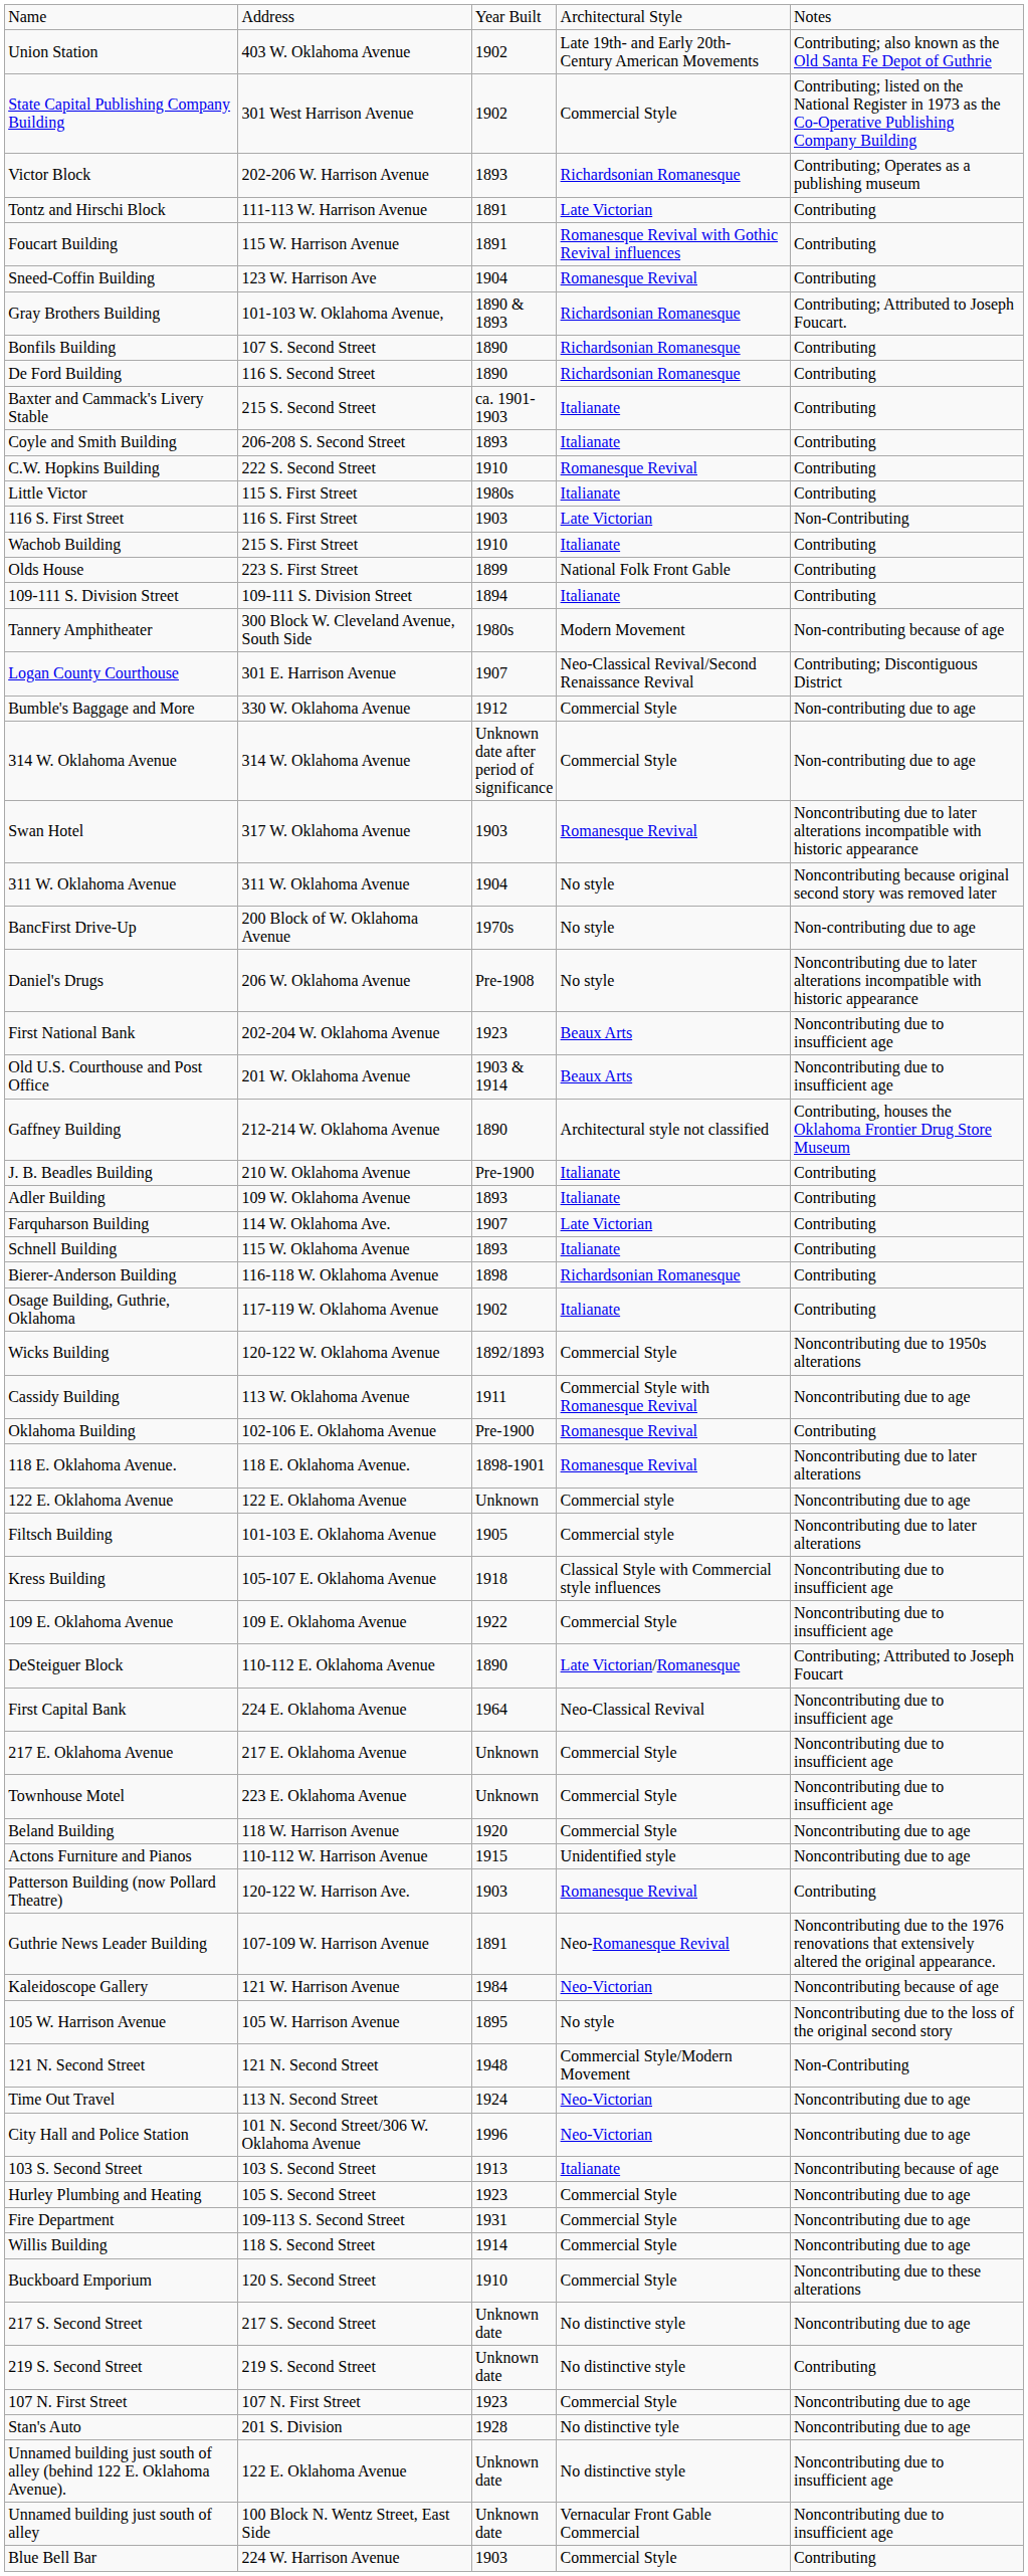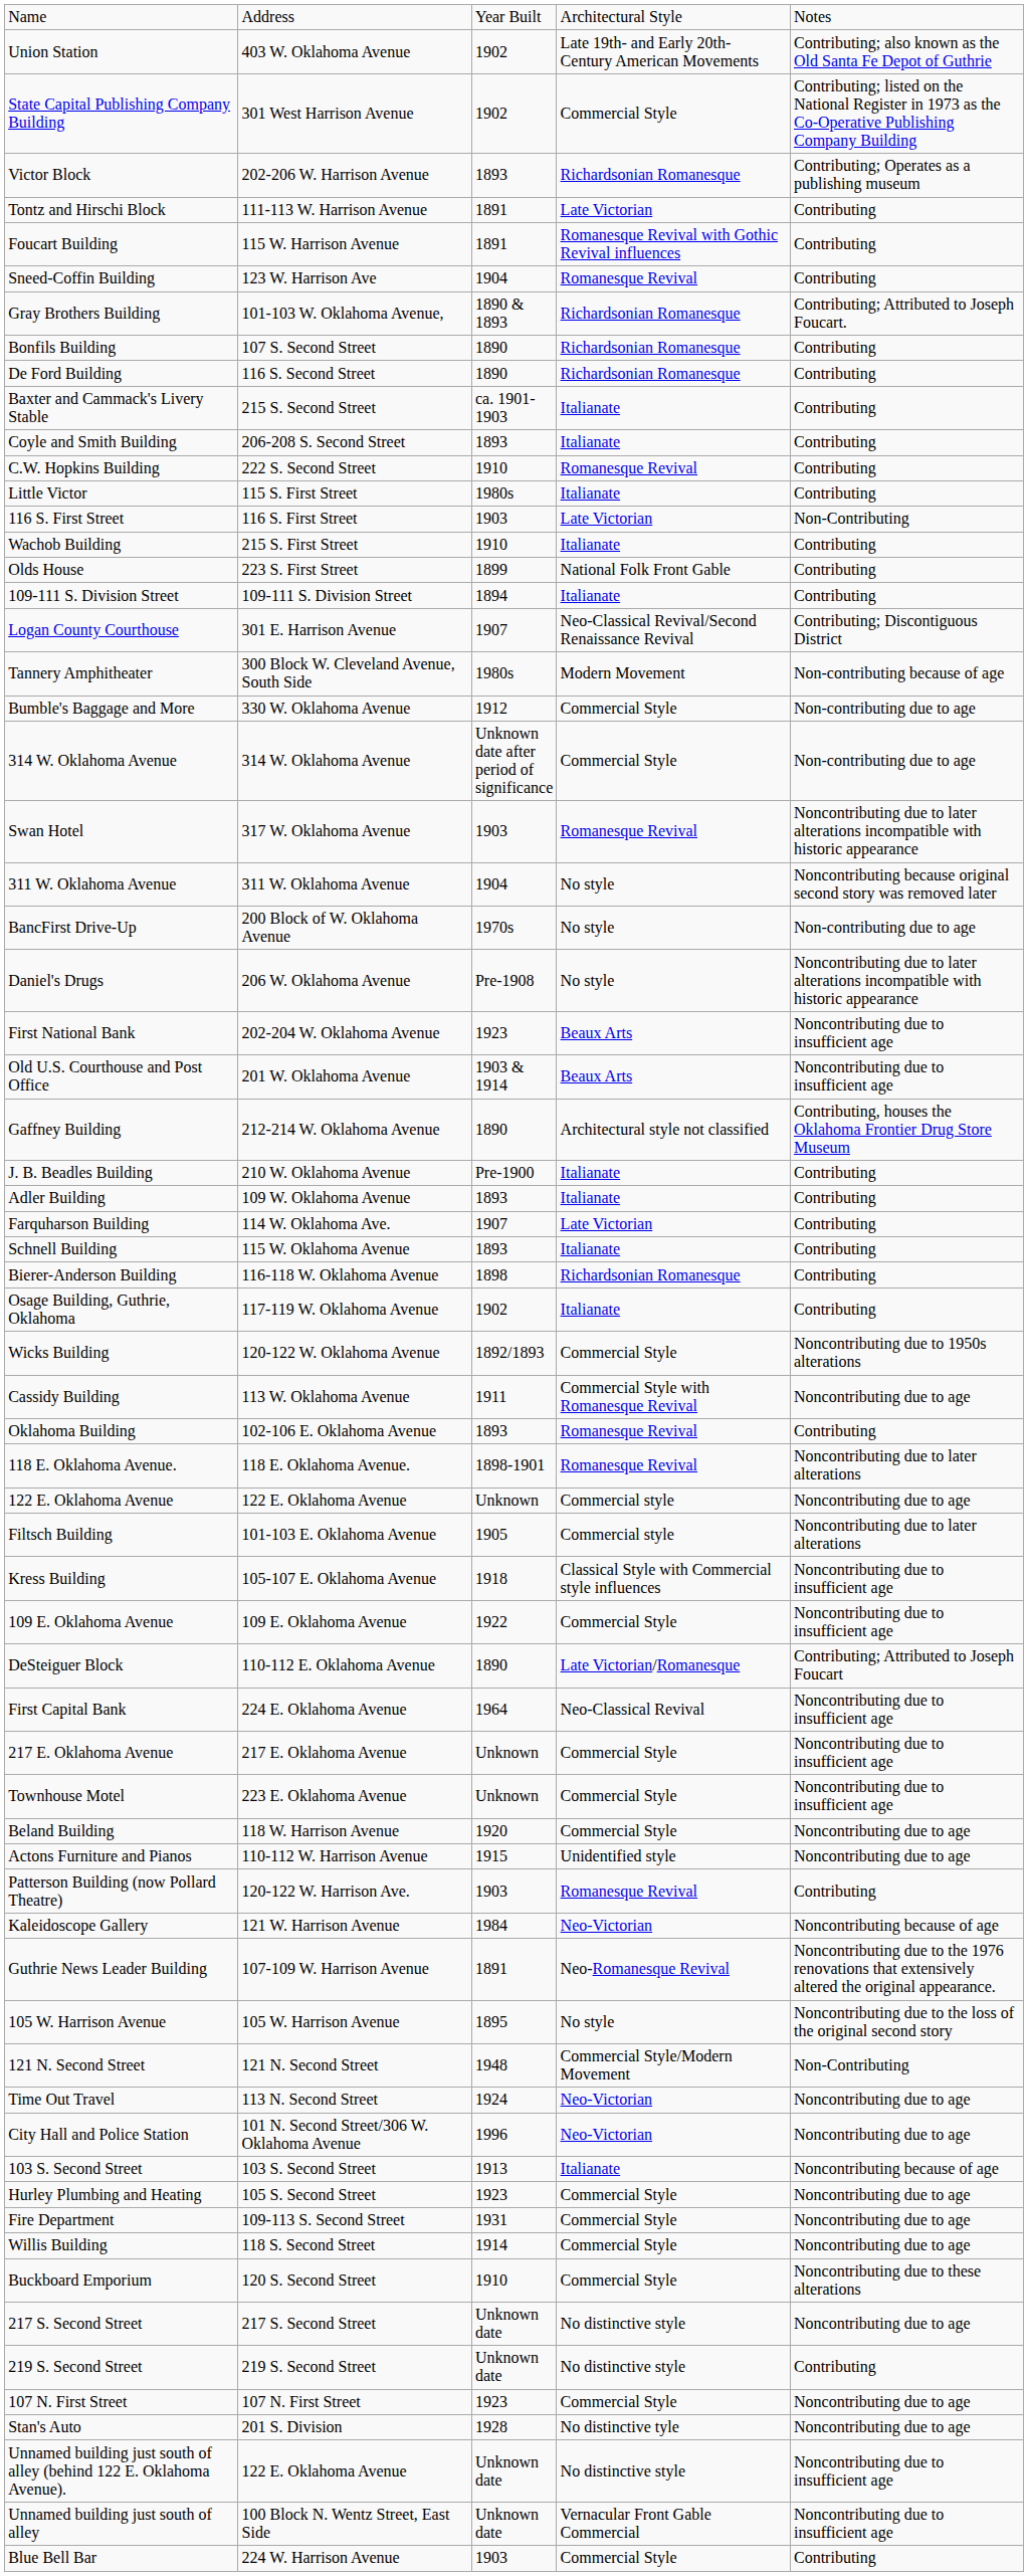rows swapped: Logan County Courthouse <-> Tannery Amphitheater
Oklahoma Building | column 3: Pre-1900 -> 1893
rows swapped: Kaleidoscope Gallery <-> Guthrie News Leader Building
